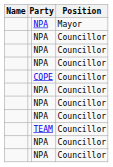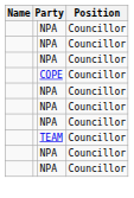- row: NPA | Mayor
